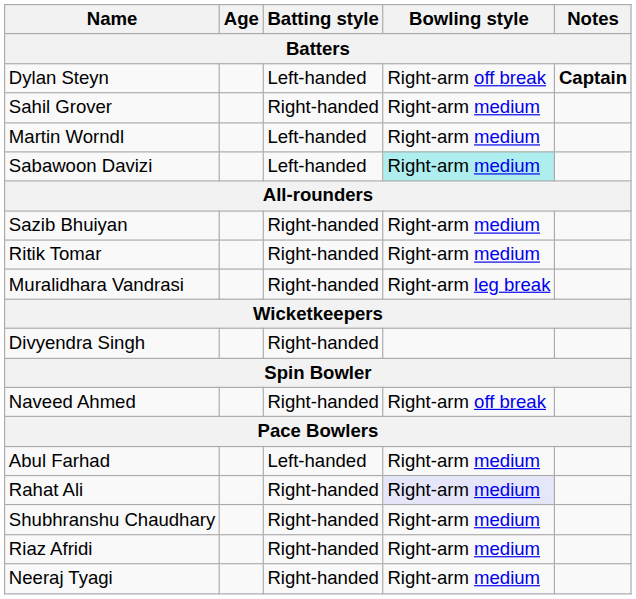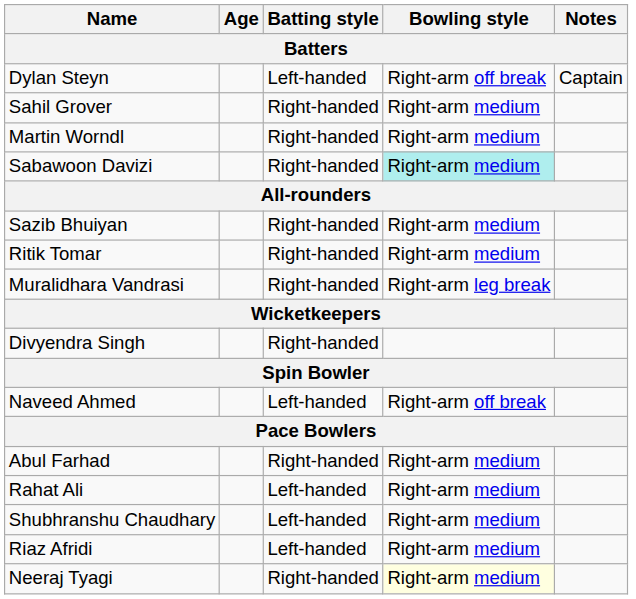Dylan Steyn | Notes: bold -> normal
Martin Worndl | Batting style: Left-handed -> Right-handed
Sabawoon Davizi | Batting style: Left-handed -> Right-handed
Naveed Ahmed | Batting style: Right-handed -> Left-handed
Abul Farhad | Batting style: Left-handed -> Right-handed
Rahat Ali | Batting style: Right-handed -> Left-handed
Rahat Ali | Bowling style: lavender background -> no background
Shubhranshu Chaudhary | Batting style: Right-handed -> Left-handed
Riaz Afridi | Batting style: Right-handed -> Left-handed
Neeraj Tyagi | Bowling style: no background -> lightyellow background
